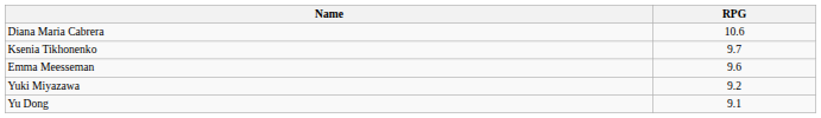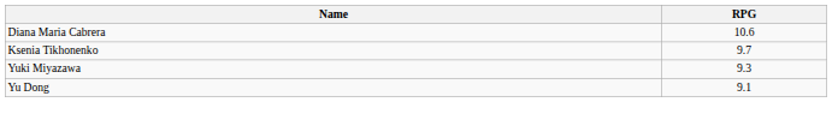- row: Emma Meesseman | 9.6
Yuki Miyazawa | RPG: 9.2 -> 9.3
